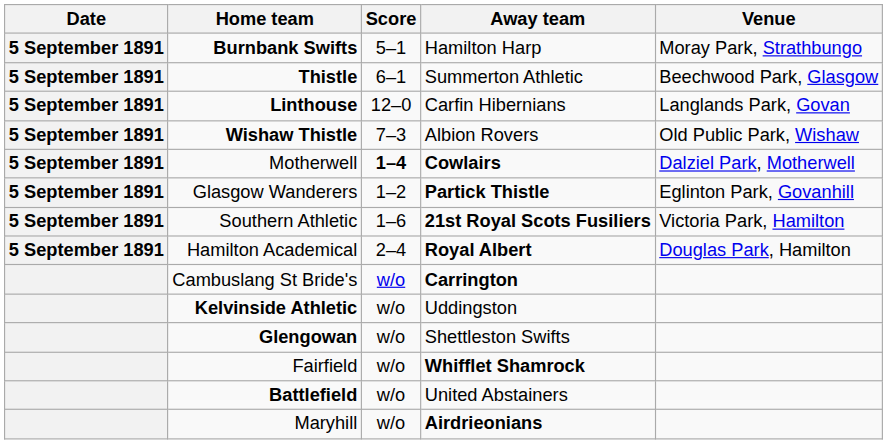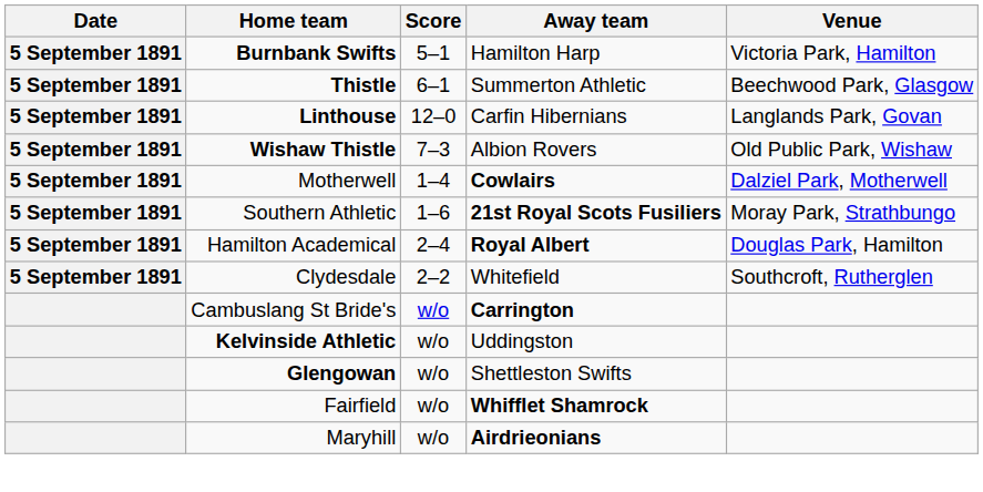Burnbank Swifts | Venue: Moray Park, Strathbungo -> Victoria Park, Hamilton
Motherwell | Score: bold -> normal
- row: 5 September 1891 | Glasgow Wanderers | 1–2 | Partick Thistle | Eglinton Park, Govanhill
Southern Athletic | Venue: Victoria Park, Hamilton -> Moray Park, Strathbungo
+ row: 5 September 1891 | Clydesdale | 2–2 | Whitefield | Southcroft, Rutherglen
- row: Battlefield | w/o | United Abstainers
